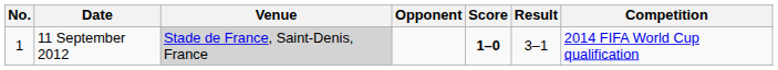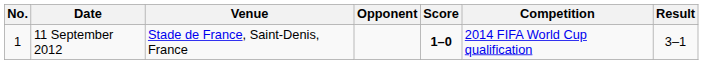columns swapped: Result <-> Competition
11 September 2012 | Venue: lightgrey background -> no background
